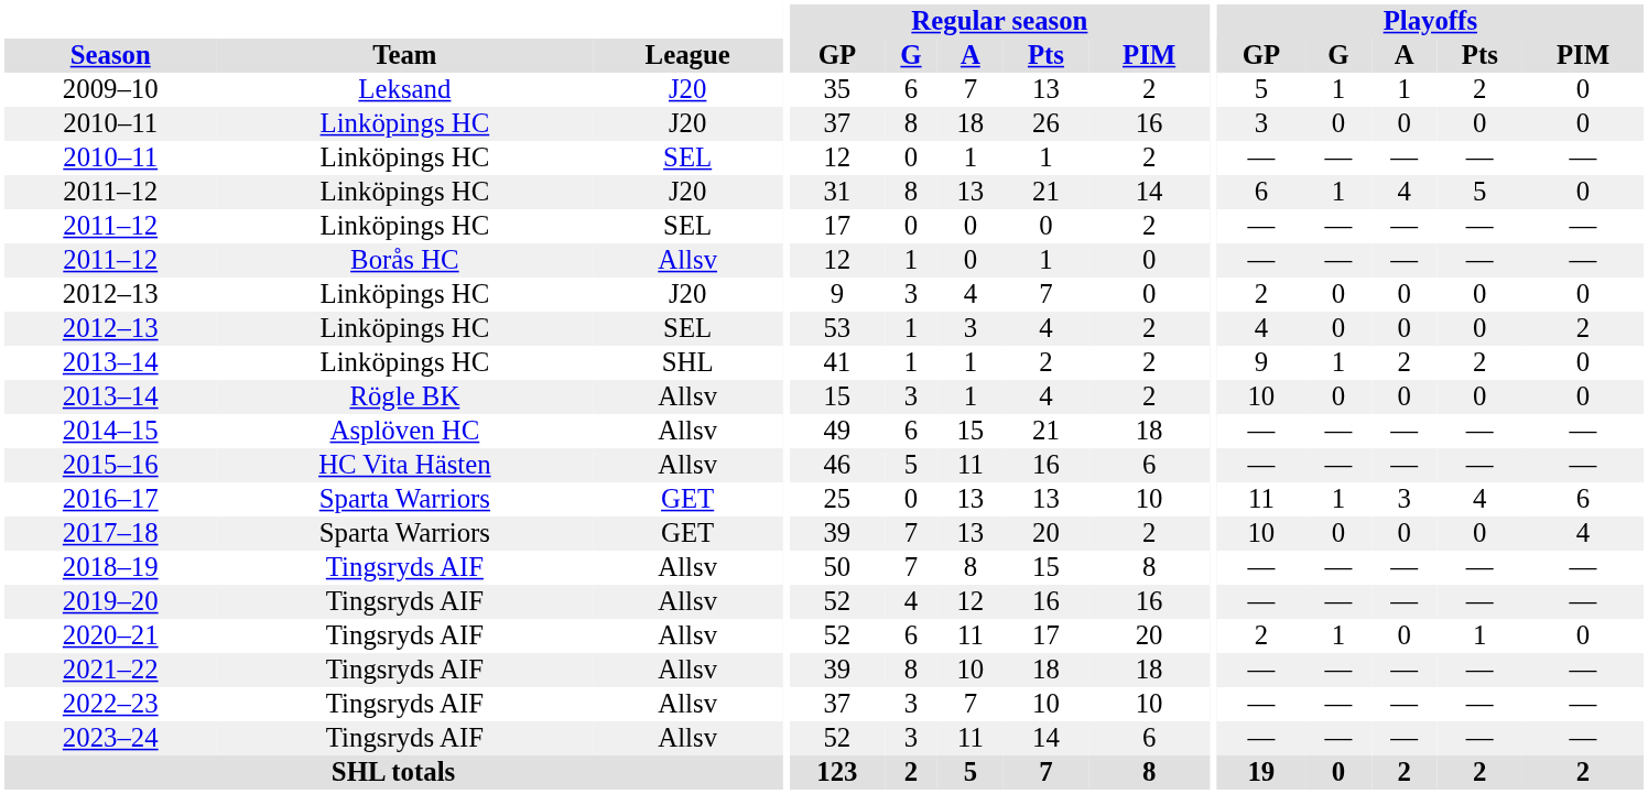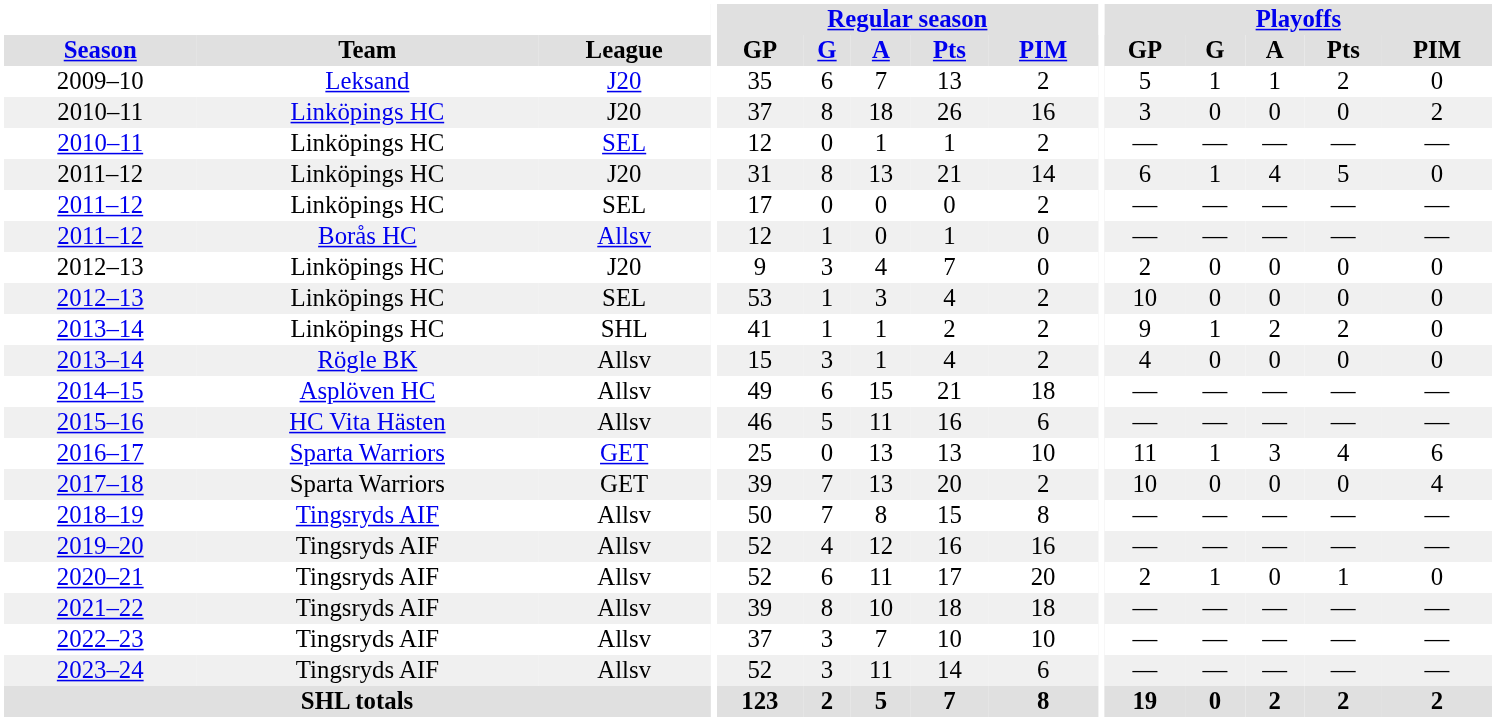2010–11 / J20 | Playoffs / PIM: 0 -> 2
2012–13 / SEL | Playoffs / GP: 4 -> 10
2012–13 / SEL | Playoffs / PIM: 2 -> 0
2013–14 / Allsv | Playoffs / GP: 10 -> 4
